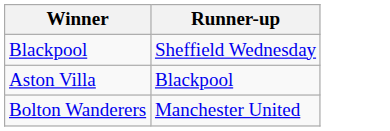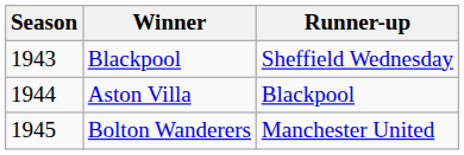+ column: Season | 1943 | 1944 | 1945
